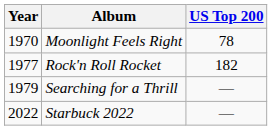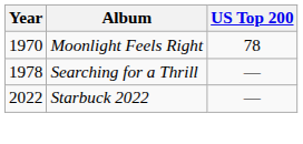- row: 1977 | Rock'n Roll Rocket | 182
Searching for a Thrill | Year: 1979 -> 1978
